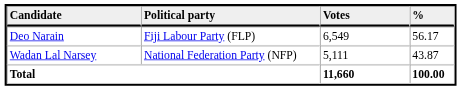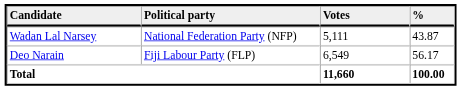rows swapped: Deo Narain <-> Wadan Lal Narsey
